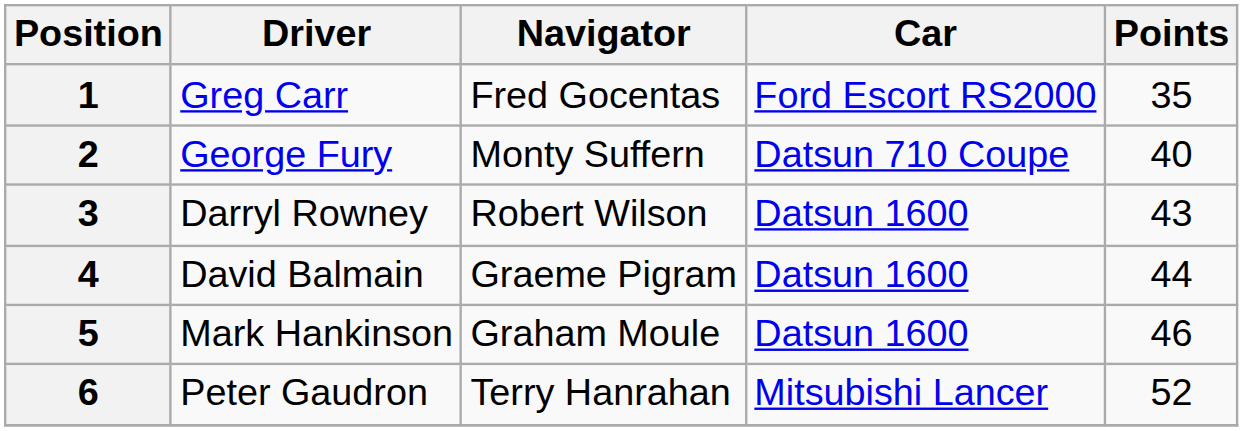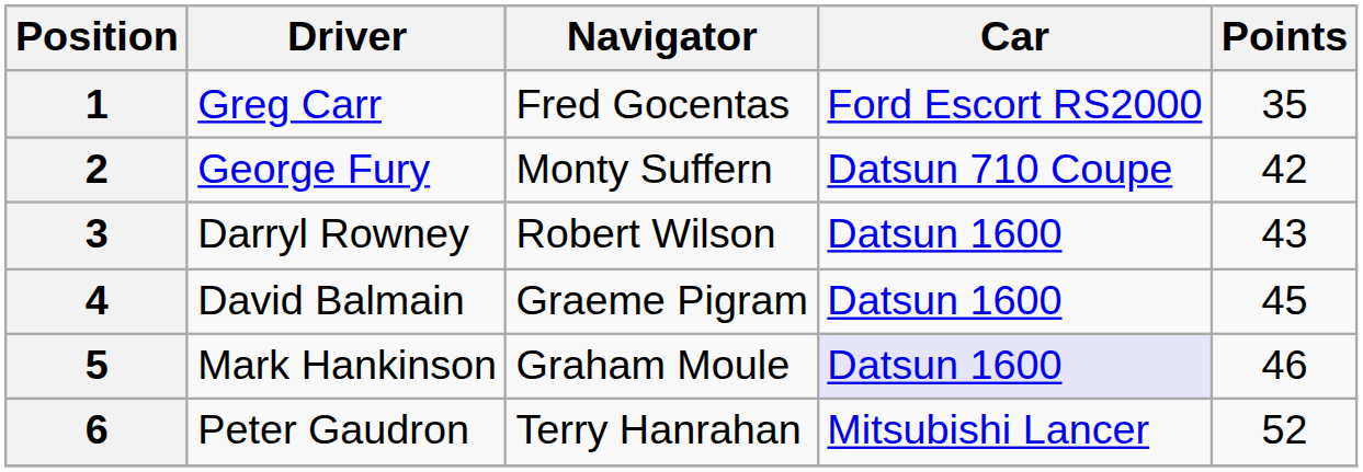2 | Points: 40 -> 42
4 | Points: 44 -> 45
5 | Car: no background -> lavender background
